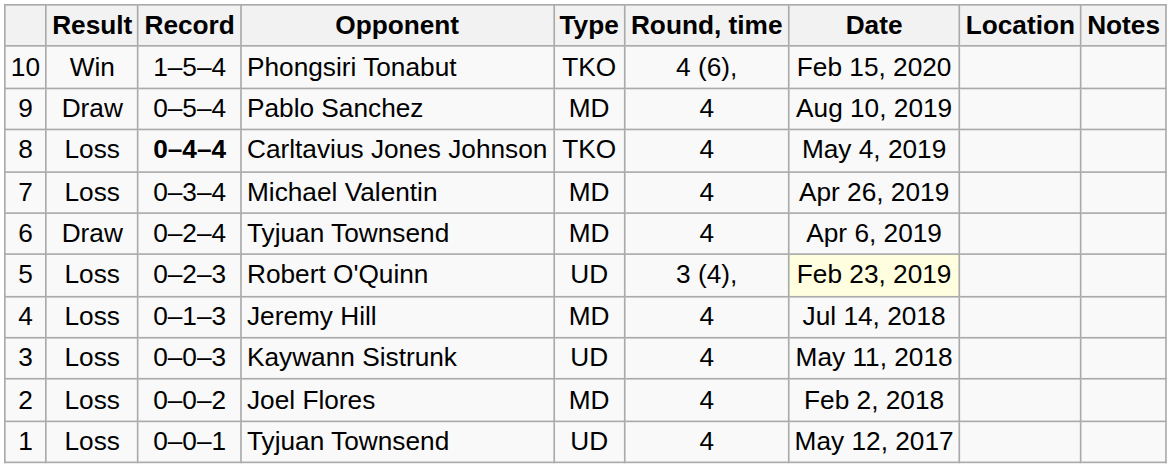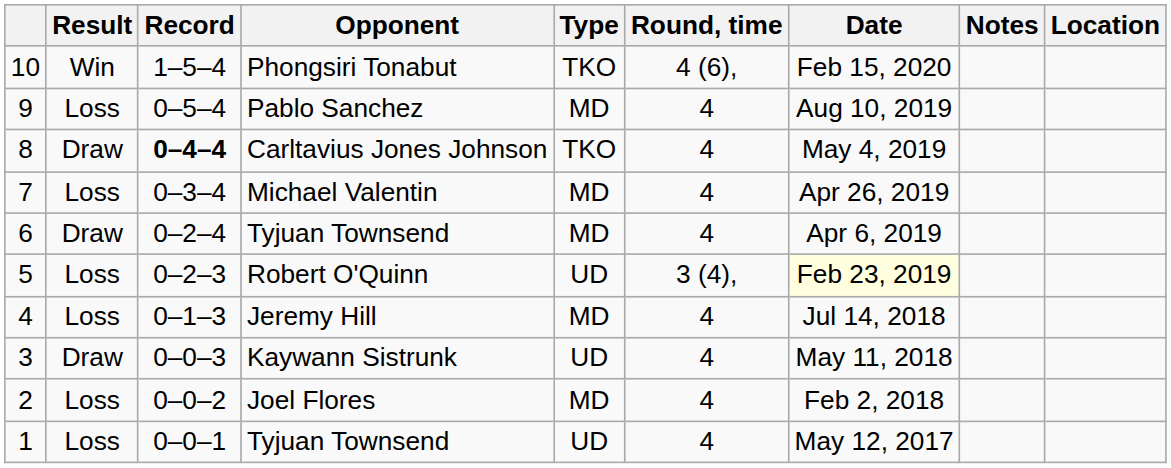columns swapped: Location <-> Notes
Pablo Sanchez | Result: Draw -> Loss
Carltavius Jones Johnson | Result: Loss -> Draw
Kaywann Sistrunk | Result: Loss -> Draw
